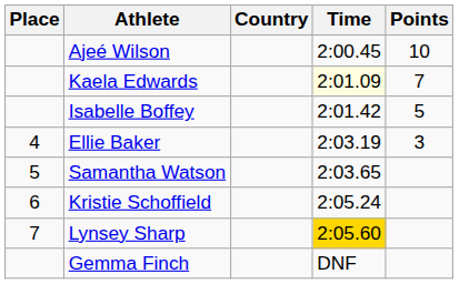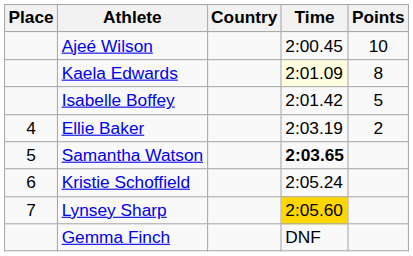Kaela Edwards | Points: 7 -> 8
Ellie Baker | Points: 3 -> 2
Samantha Watson | Time: normal -> bold
